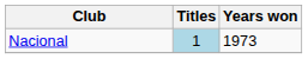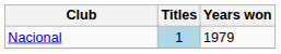Nacional | Years won: 1973 -> 1979
